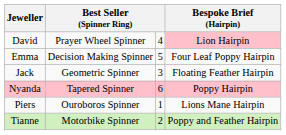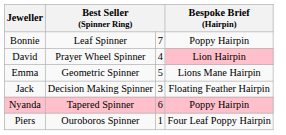+ row: Bonnie | Leaf Spinner | 7 | Poppy Hairpin
Emma | column 2: Decision Making Spinner -> Geometric Spinner
Emma | Bespoke Brief (Hairpin): Four Leaf Poppy Hairpin -> Lions Mane Hairpin
Jack | column 2: Geometric Spinner -> Decision Making Spinner
Piers | Bespoke Brief (Hairpin): Lions Mane Hairpin -> Four Leaf Poppy Hairpin
- row: Tianne | Motorbike Spinner | 2 | Poppy and Feather Hairpin
